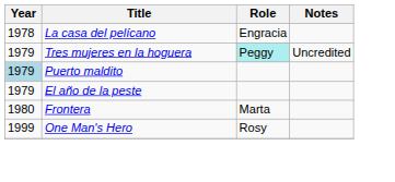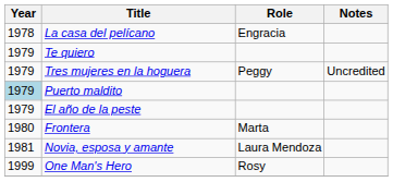+ row: 1979 | Te quiero
Tres mujeres en la hoguera | Role: paleturquoise background -> no background
+ row: 1981 | Novia, esposa y amante | Laura Mendoza
